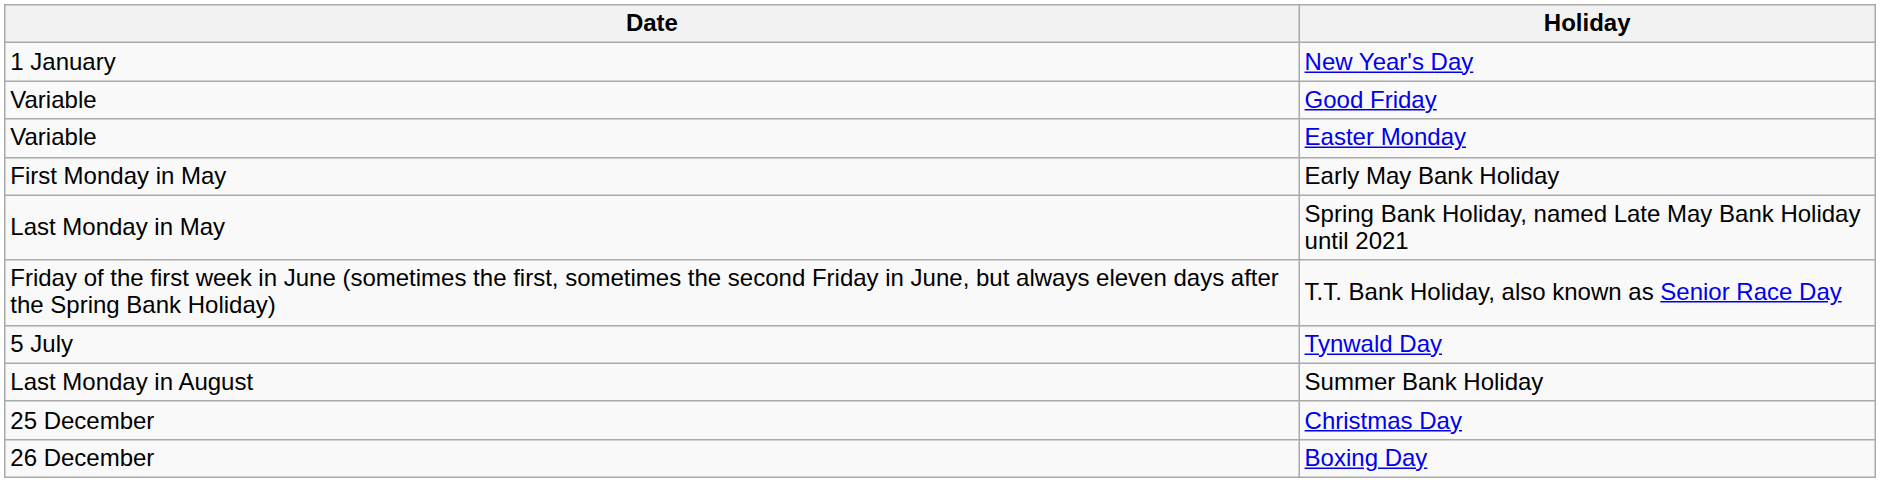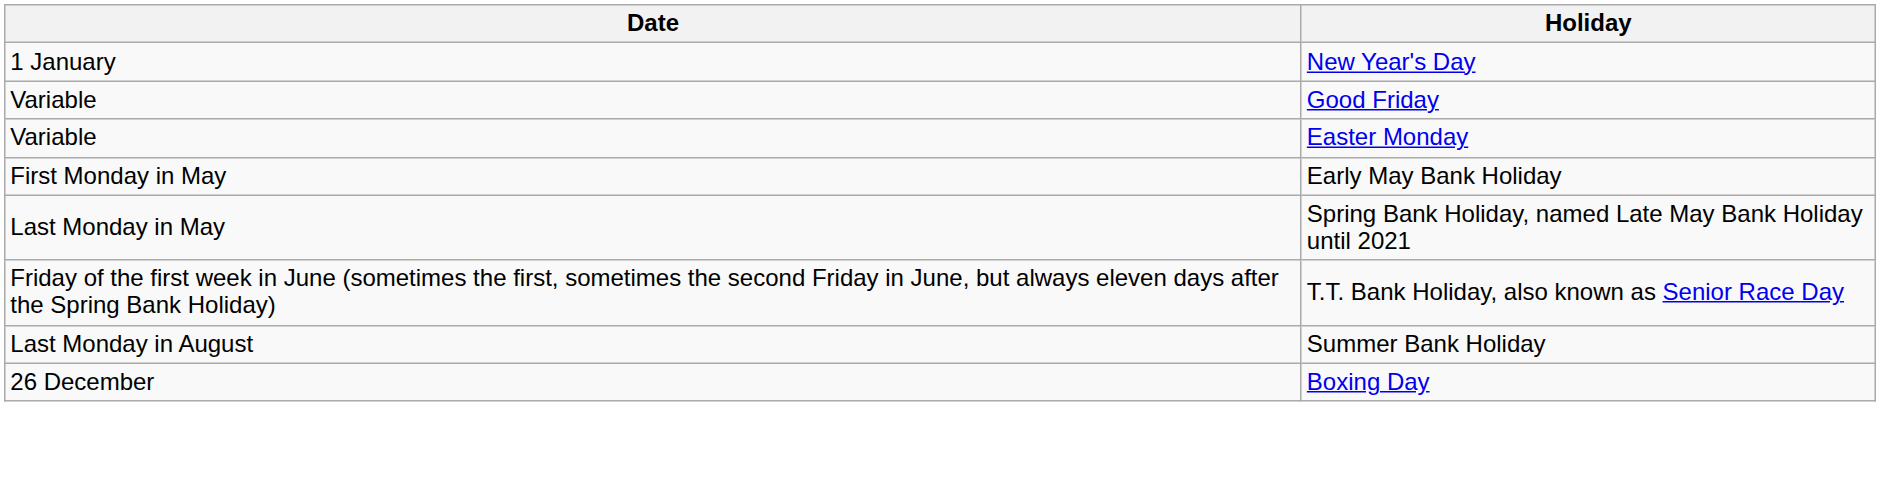- row: 5 July | Tynwald Day
- row: 25 December | Christmas Day
